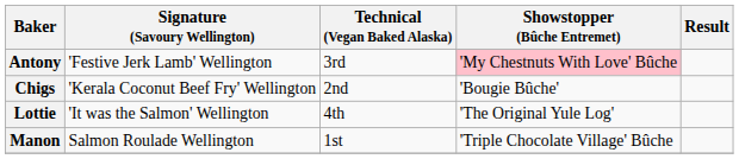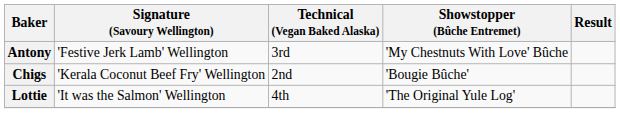Antony | Showstopper (Bûche Entremet): pink background -> no background
- row: Manon | Salmon Roulade Wellington | 1st | 'Triple Chocolate Village' Bûche
